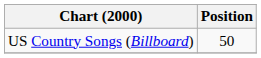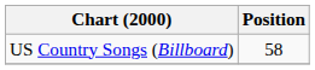US Country Songs (Billboard) | Position: 50 -> 58
